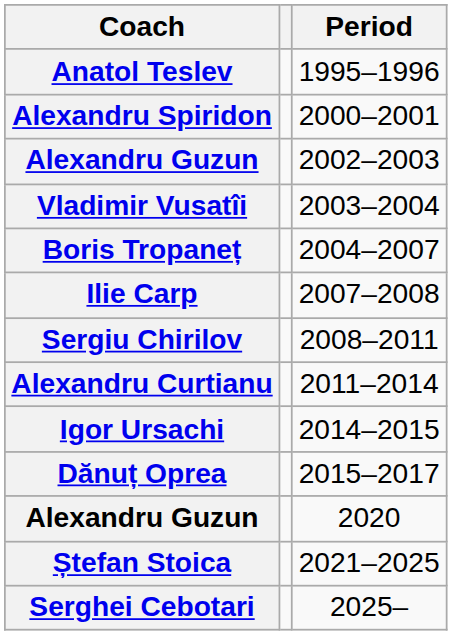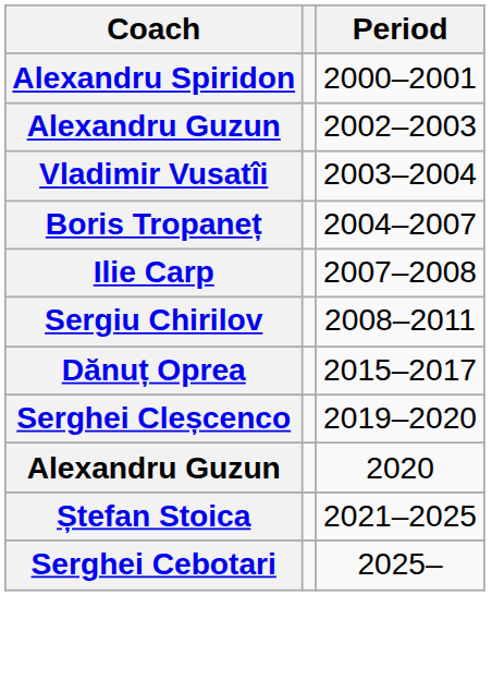- row: Anatol Teslev | 1995–1996
- row: Alexandru Curtianu | 2011–2014
- row: Igor Ursachi | 2014–2015
+ row: Serghei Cleșcenco | 2019–2020
